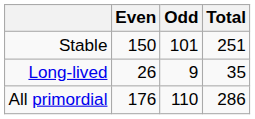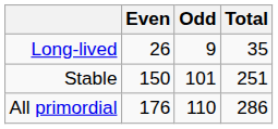rows swapped: Stable <-> Long-lived
